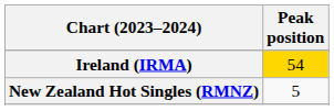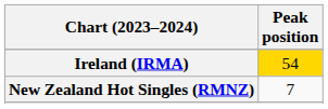New Zealand Hot Singles (RMNZ) | Peak position: 5 -> 7
